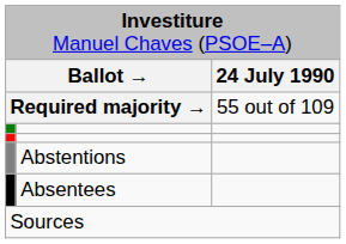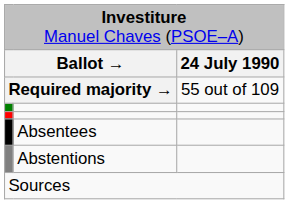rows swapped: Abstentions <-> Absentees
